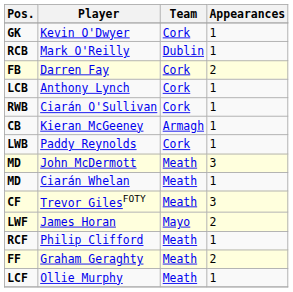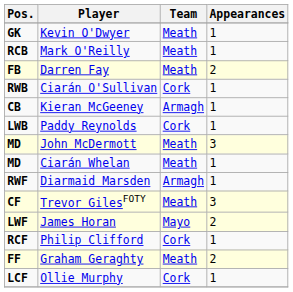Kevin O'Dwyer | Team: Cork -> Meath
Mark O'Reilly | Team: Dublin -> Meath
Darren Fay | Team: Cork -> Meath
- row: LCB | Anthony Lynch | Cork | 1
+ row: RWF | Diarmaid Marsden | Armagh | 1
Philip Clifford | Team: Meath -> Cork
Ollie Murphy | Team: Meath -> Cork
